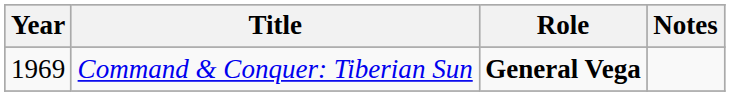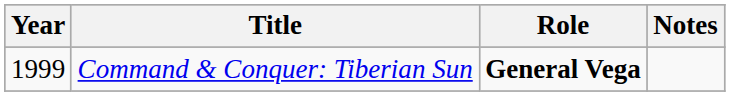Command & Conquer: Tiberian Sun | Year: 1969 -> 1999
